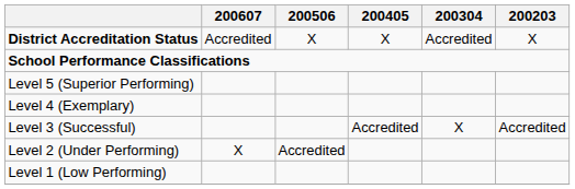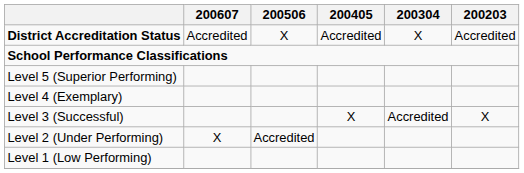District Accreditation Status | 200405: X -> Accredited
District Accreditation Status | 200304: Accredited -> X
District Accreditation Status | 200203: X -> Accredited
Level 3 (Successful) | 200405: Accredited -> X
Level 3 (Successful) | 200304: X -> Accredited
Level 3 (Successful) | 200203: Accredited -> X
